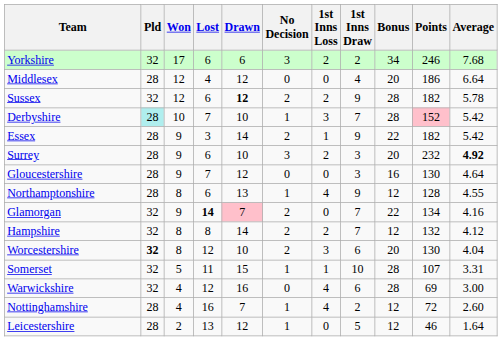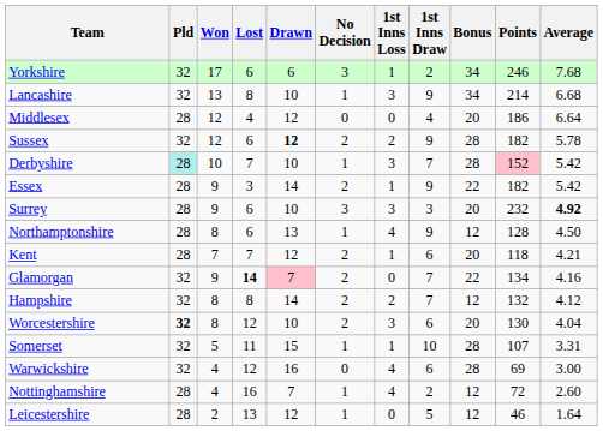Yorkshire | 1st Inns Loss: 2 -> 1
+ row: Lancashire | 32 | 13 | 8 | 10 | 1 | 3 | 9 | 34 | 214 | 6.68
Surrey | 1st Inns Loss: 2 -> 3
- row: Gloucestershire | 28 | 9 | 7 | 12 | 0 | 0 | 3 | 16 | 130 | 4.64
Northamptonshire | Average: 4.55 -> 4.50
+ row: Kent | 28 | 7 | 7 | 12 | 2 | 1 | 6 | 20 | 118 | 4.21
